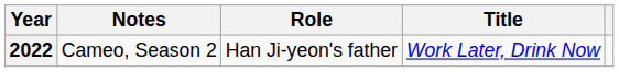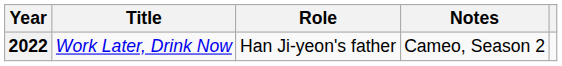columns swapped: Title <-> Notes
